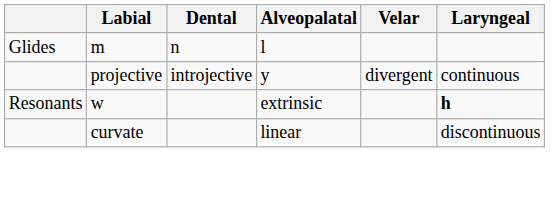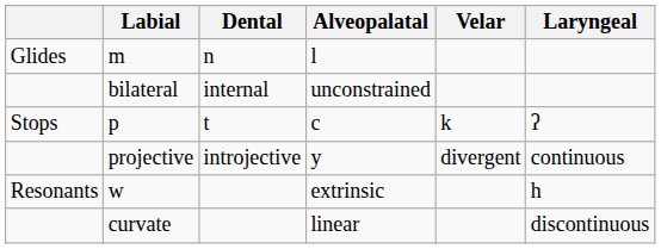+ row: bilateral | internal | unconstrained
+ row: Stops | p | t | c | k | ʔ
w | Laryngeal: bold -> normal
